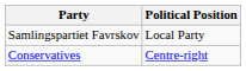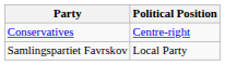rows swapped: Conservatives <-> Samlingspartiet Favrskov
